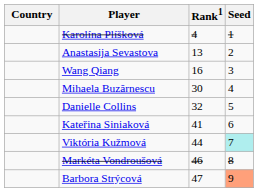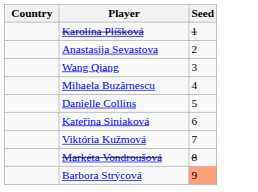- column: Rank1 | 4 | 13 | 16 | 30 | 32 | 41 | 44 | 46 | 47
Viktória Kužmová | Seed: paleturquoise background -> no background
